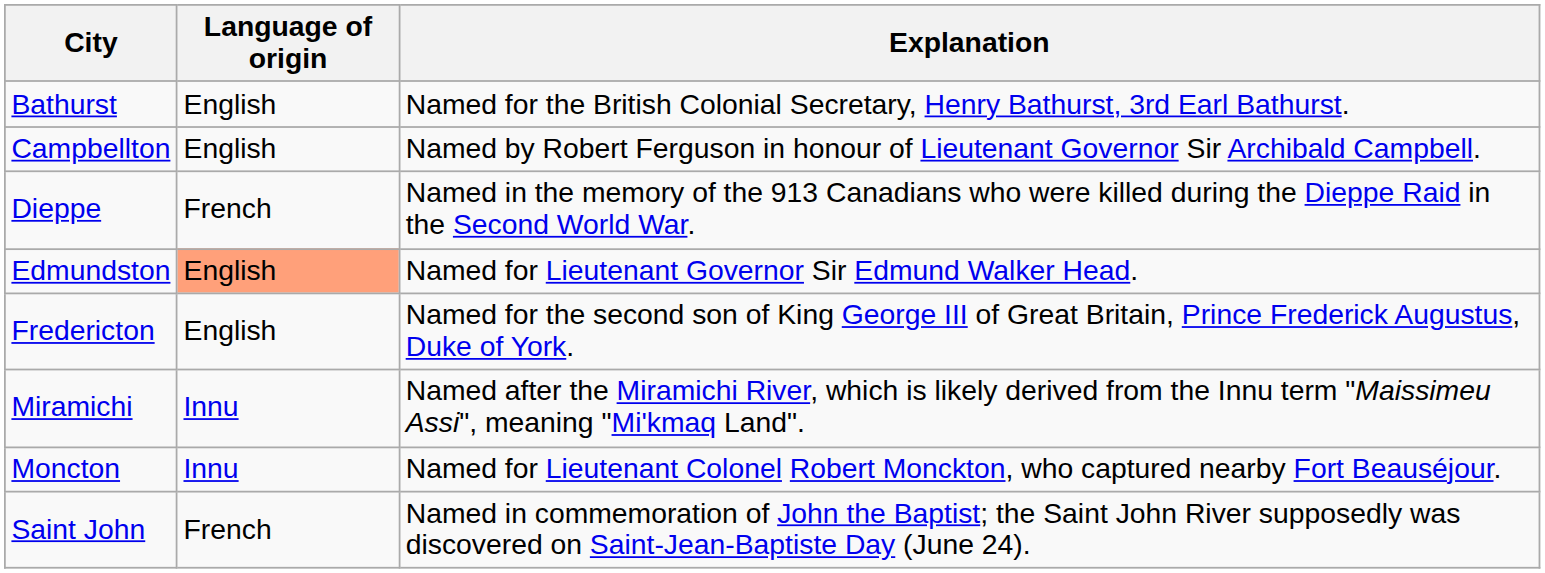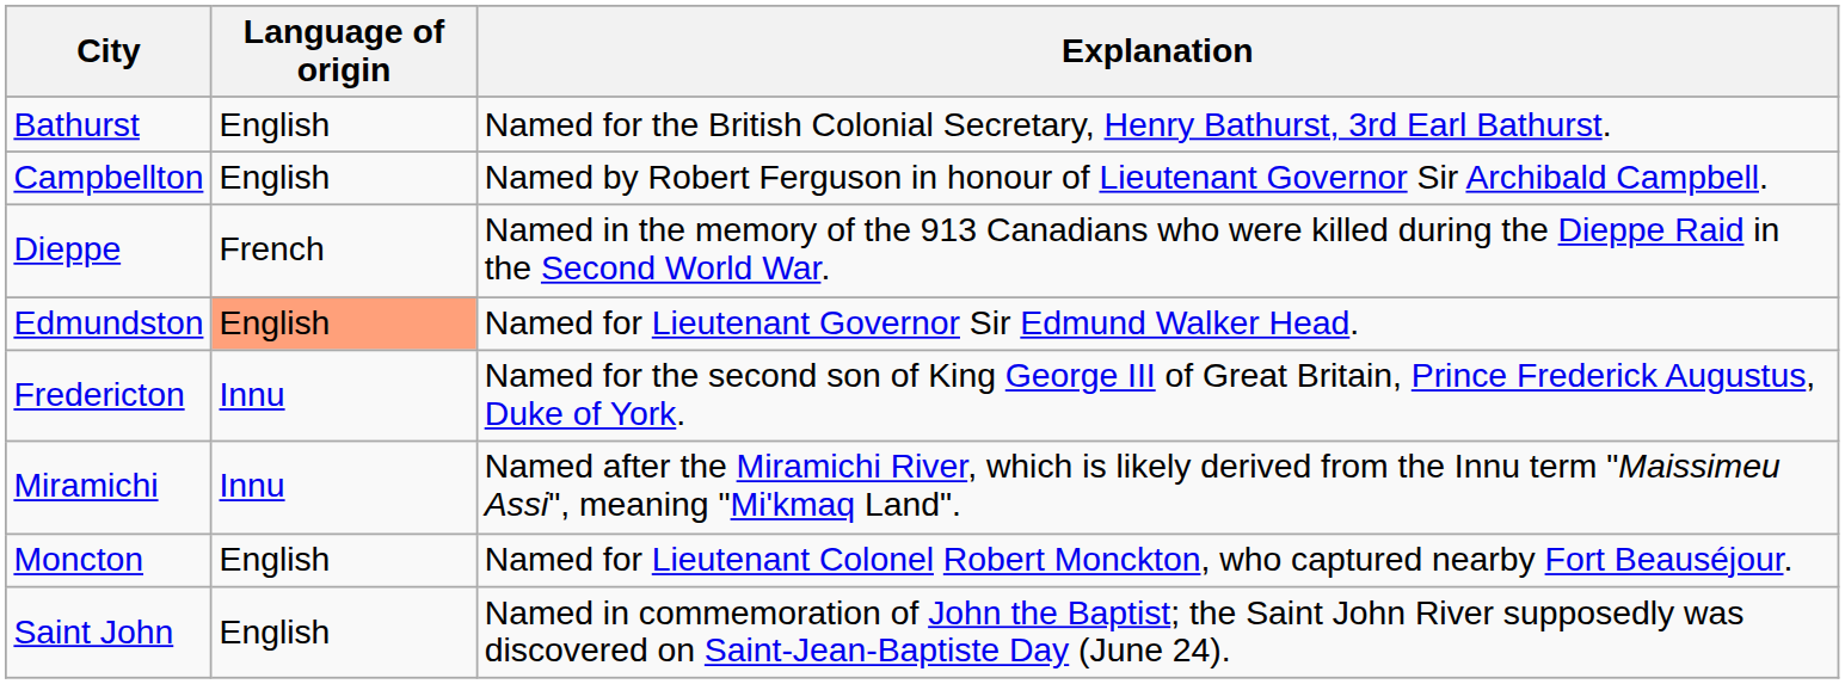Fredericton | Language of origin: English -> Innu
Moncton | Language of origin: Innu -> English
Saint John | Language of origin: French -> English
